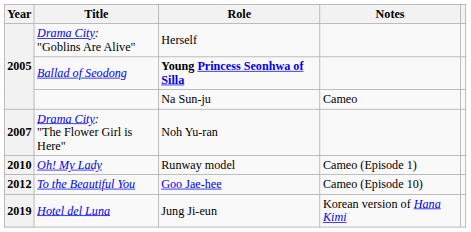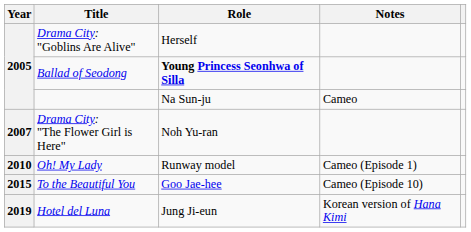To the Beautiful You | Year: 2012 -> 2015
